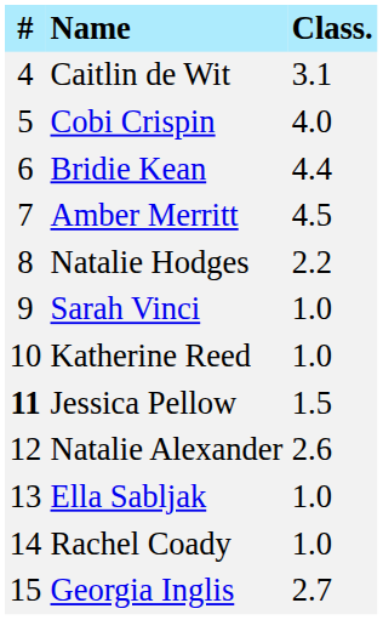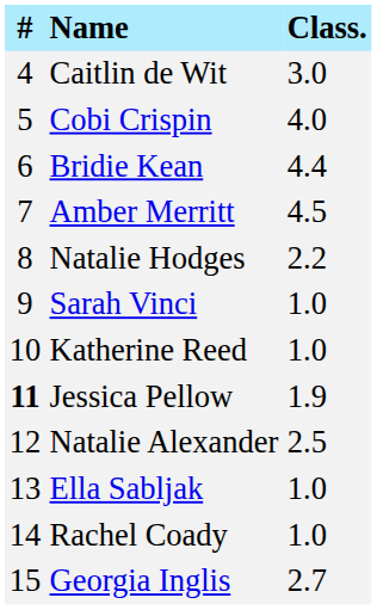Caitlin de Wit | Class.: 3.1 -> 3.0
Jessica Pellow | Class.: 1.5 -> 1.9
Natalie Alexander | Class.: 2.6 -> 2.5
